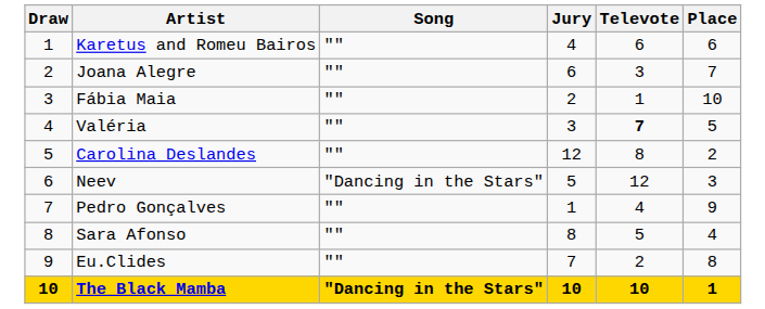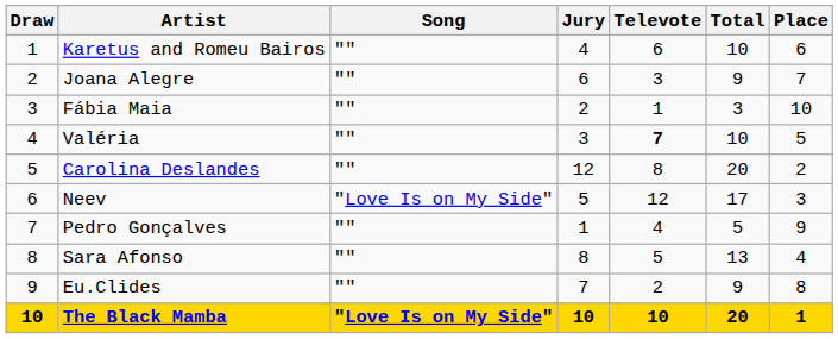+ column: Total | 10 | 9 | 3 | 10 | 20 | 17 | 5 | 13 | 9 | 20
Neev | Song: "Dancing in the Stars" -> "Love Is on My Side"
The Black Mamba | Song: "Dancing in the Stars" -> "Love Is on My Side"
